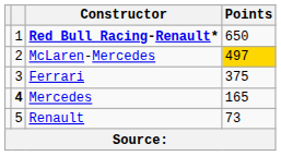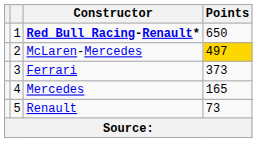Ferrari | Points: 375 -> 373
Mercedes | column 2: bold -> normal
